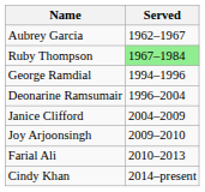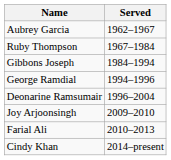Ruby Thompson | Served: lightgreen background -> no background
+ row: Gibbons Joseph | 1984–1994
- row: Janice Clifford | 2004–2009
